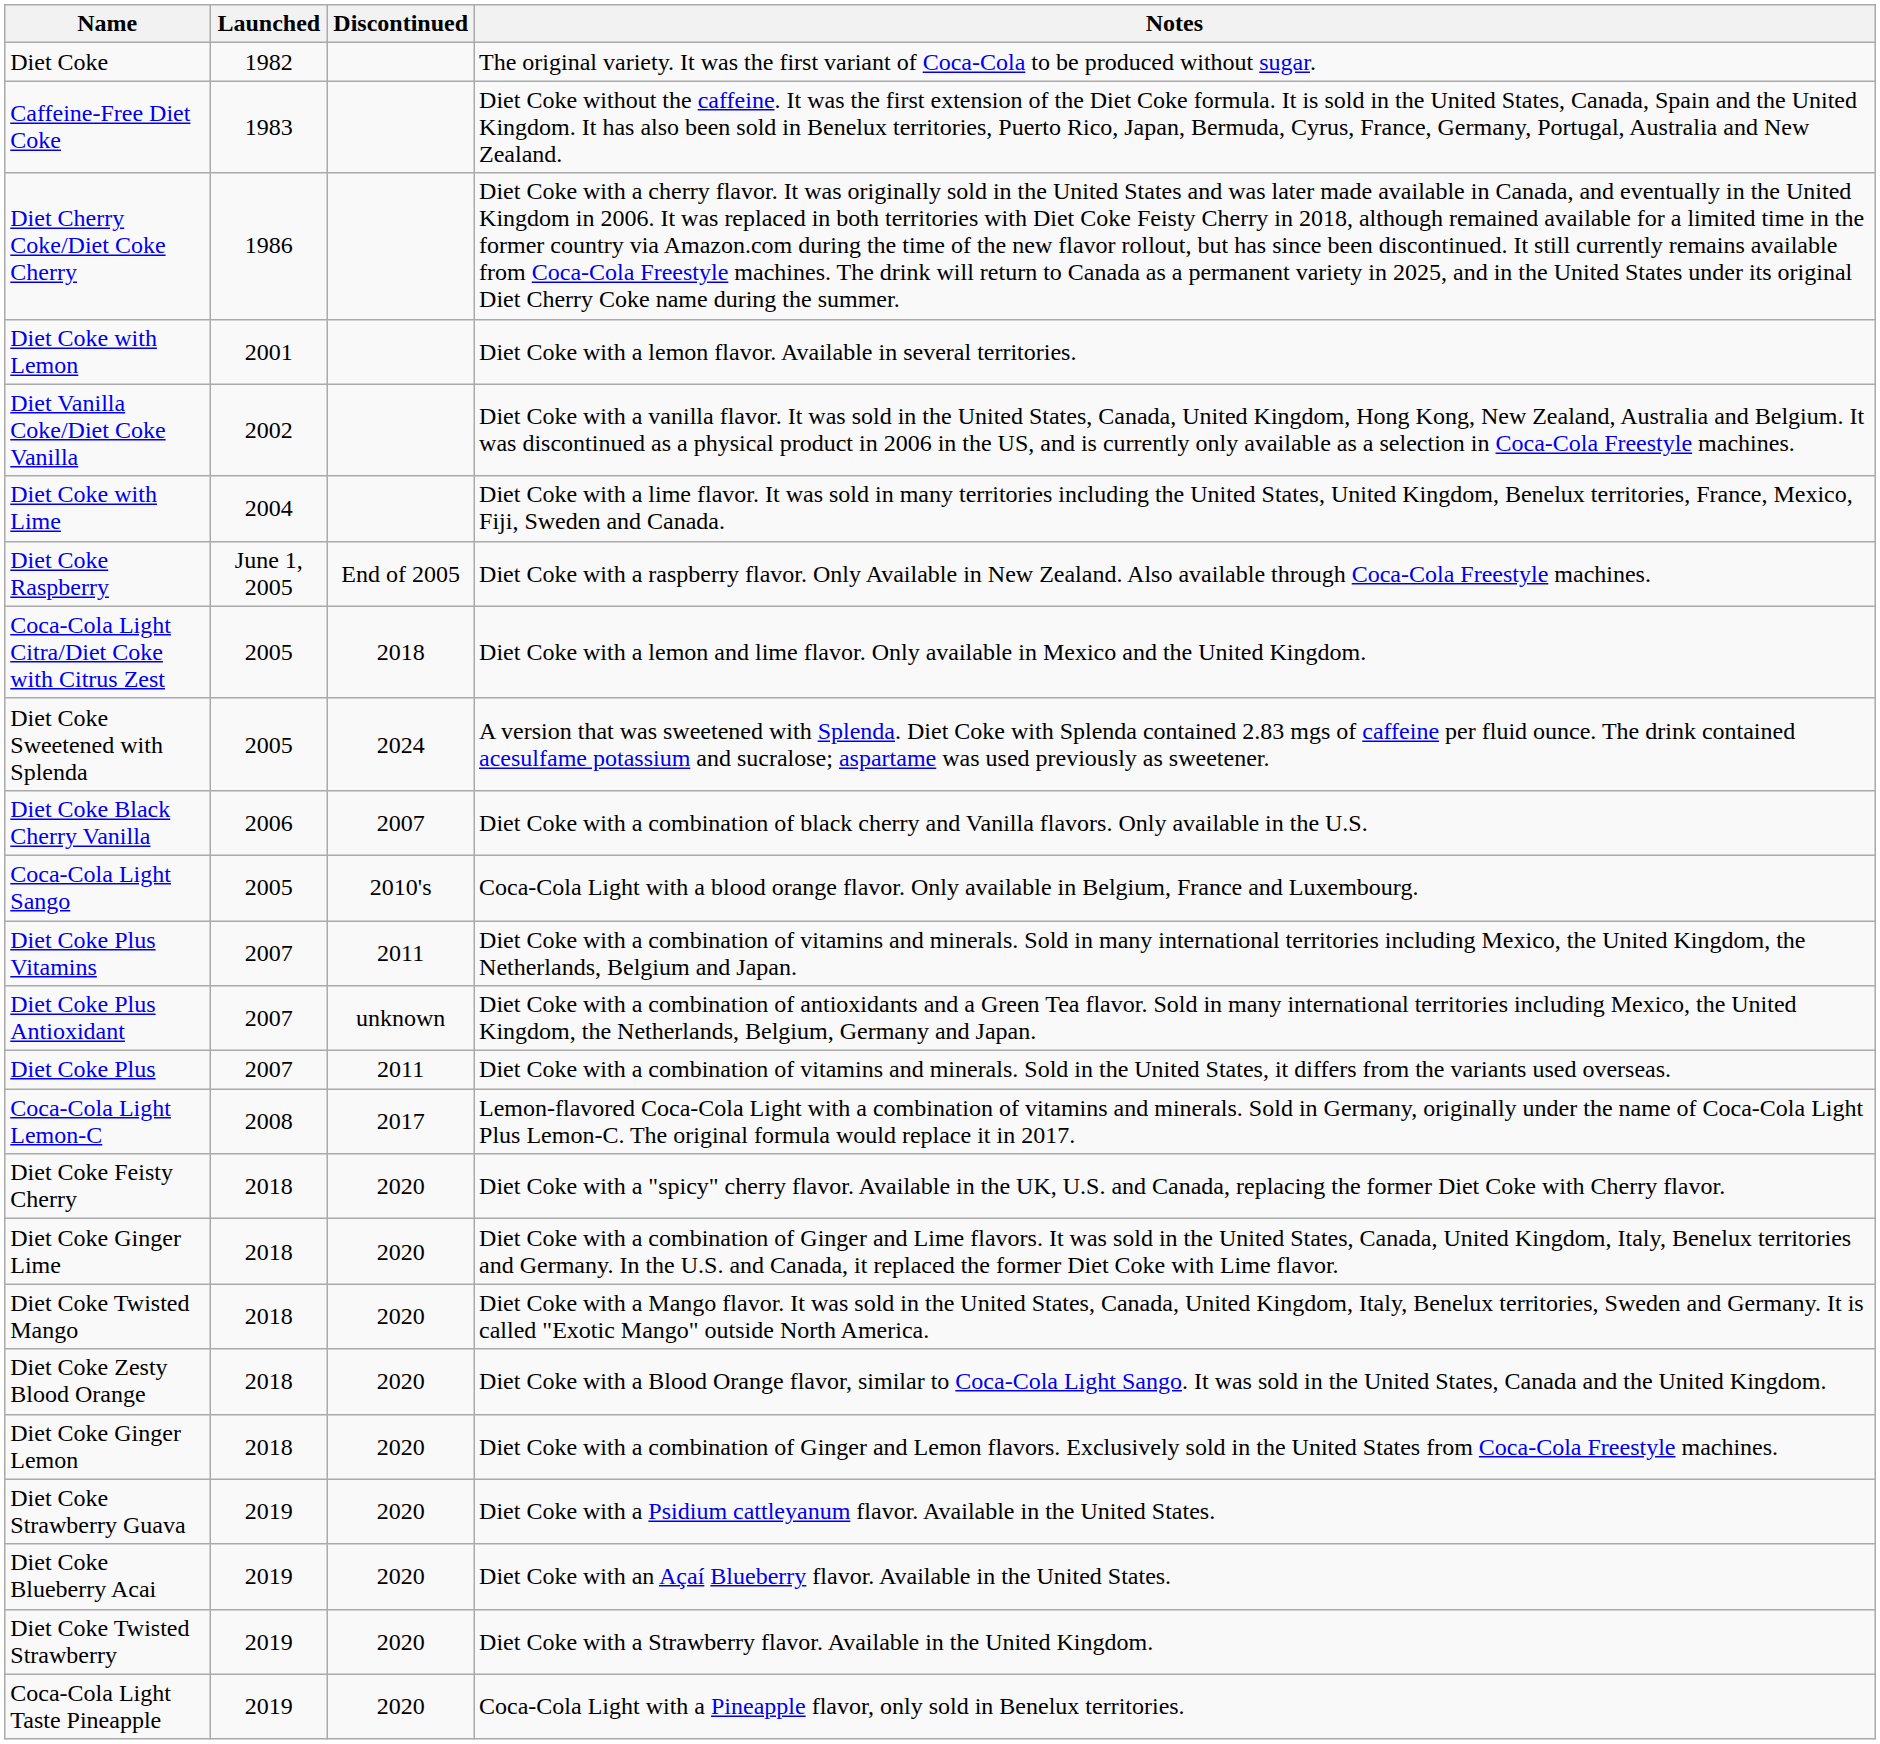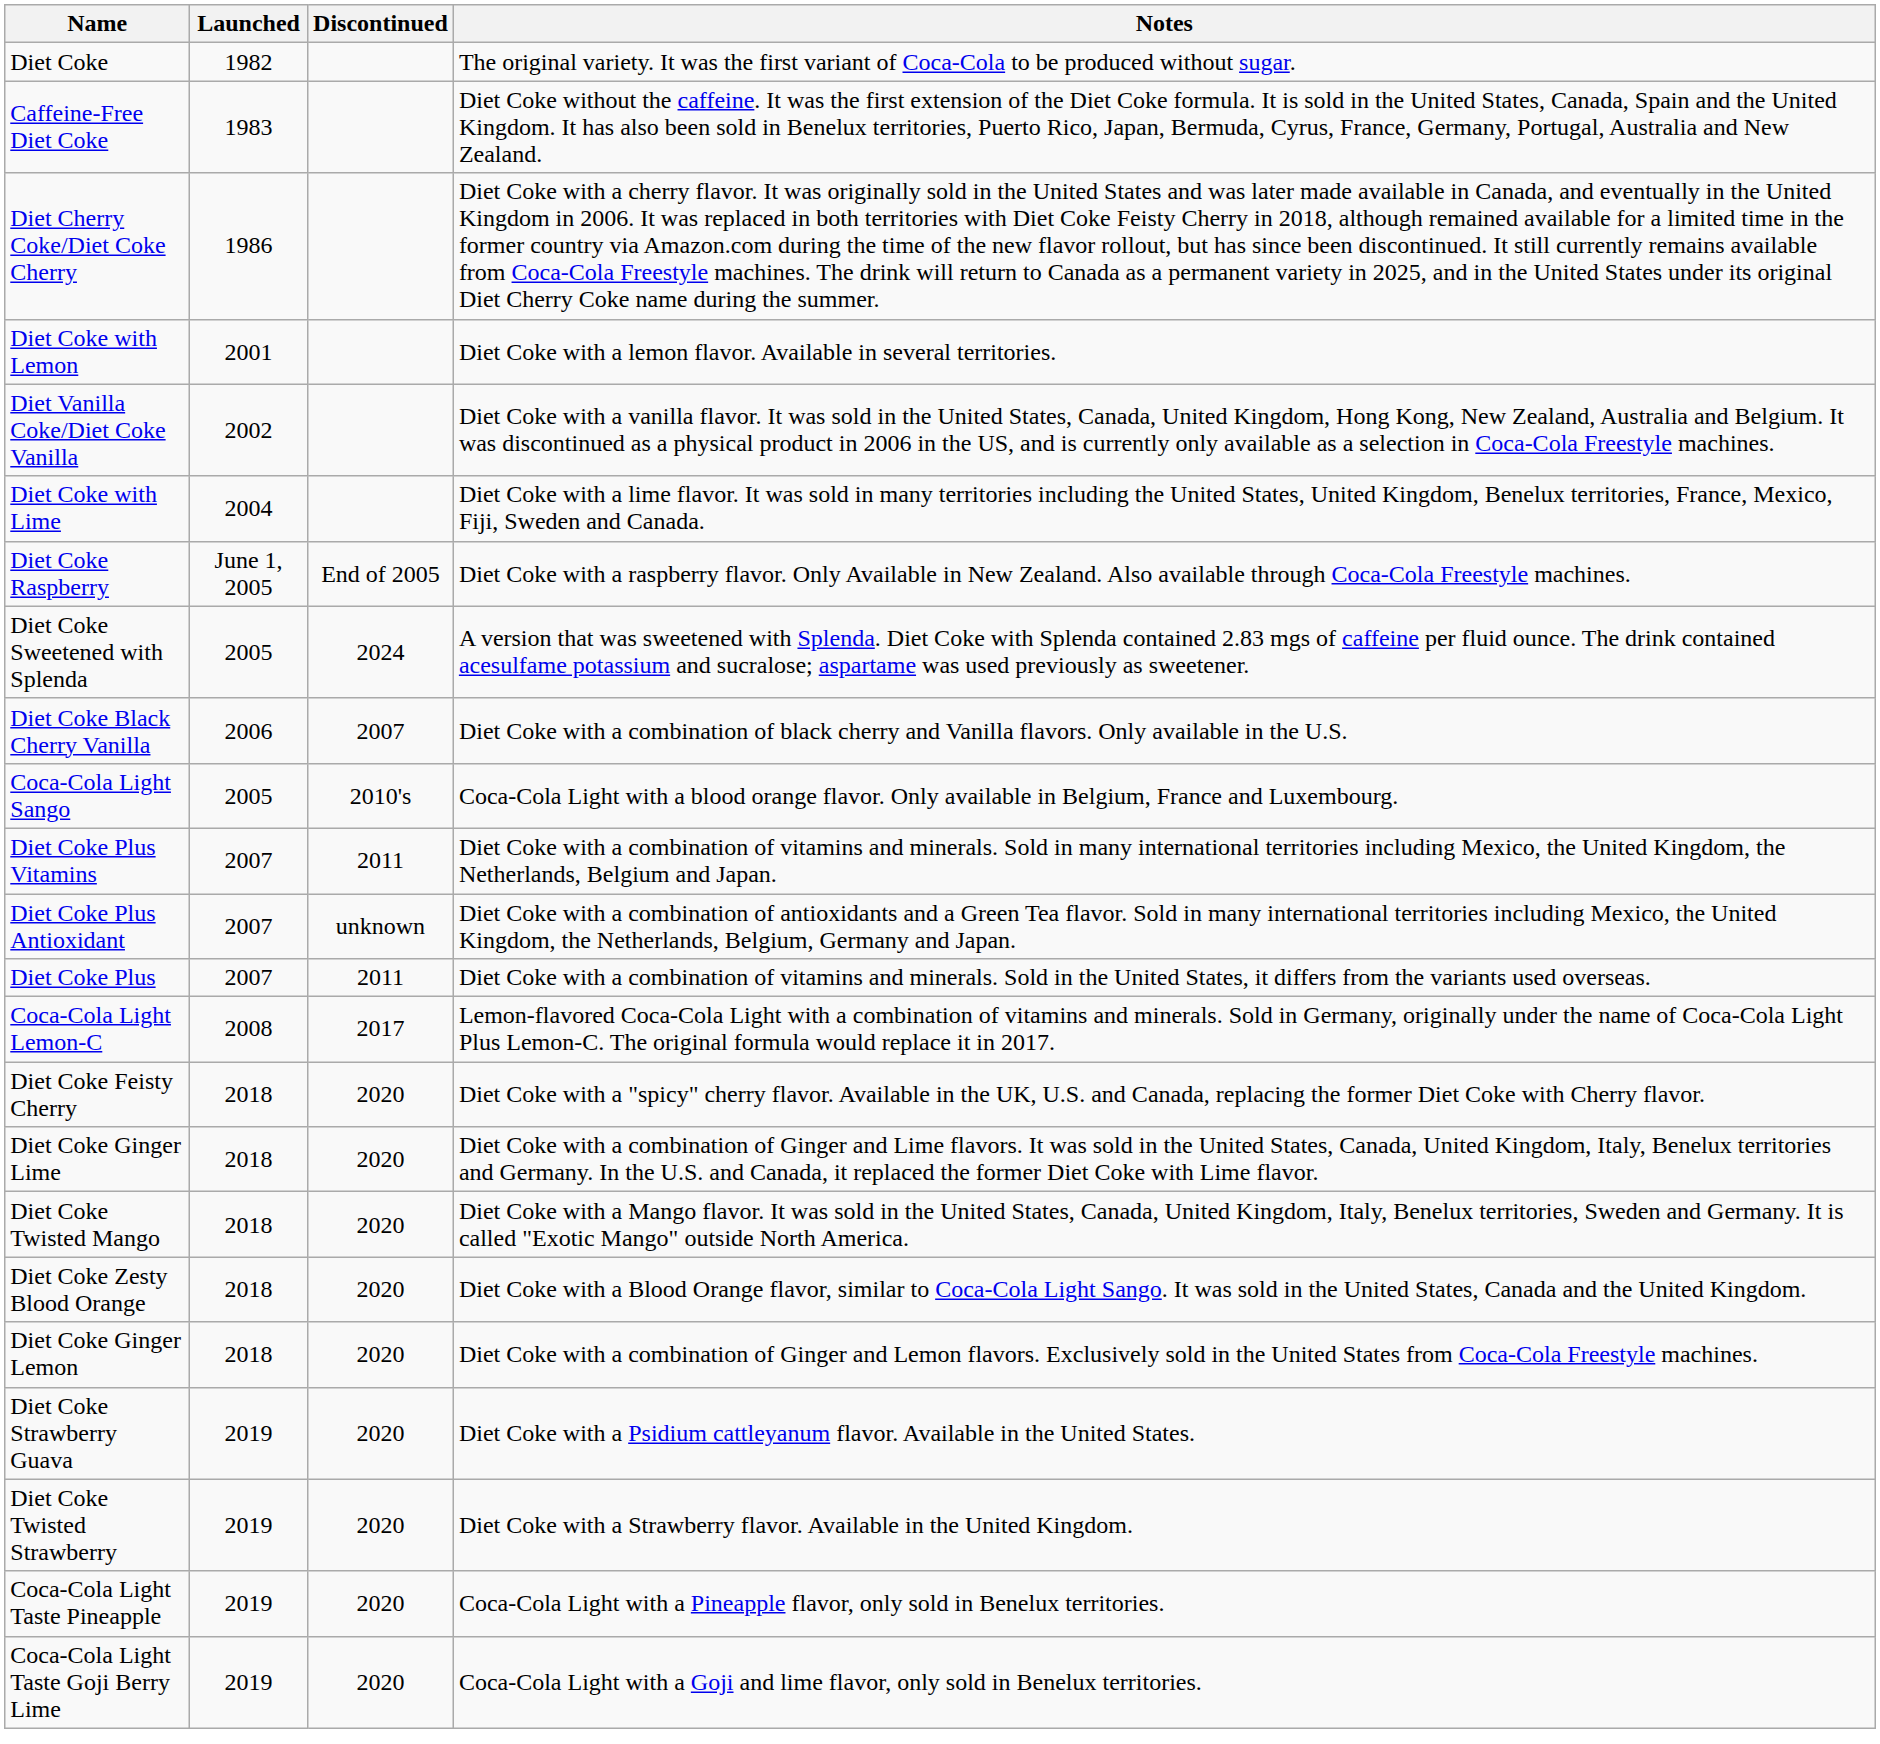- row: Coca-Cola Light Citra/Diet Coke with Citrus Zest | 2005 | 2018 | Diet Coke with a lemon and lime flavor. Only available in Mexico and the United Kingdom.
- row: Diet Coke Blueberry Acai | 2019 | 2020 | Diet Coke with an Açaí Blueberry flavor. Available in the United States.
+ row: Coca-Cola Light Taste Goji Berry Lime | 2019 | 2020 | Coca-Cola Light with a Goji and lime flavor, only sold in Benelux territories.
